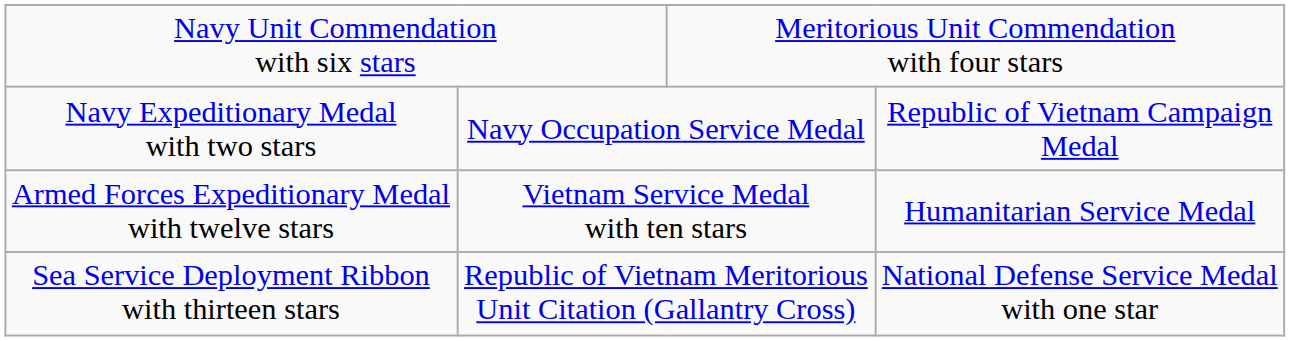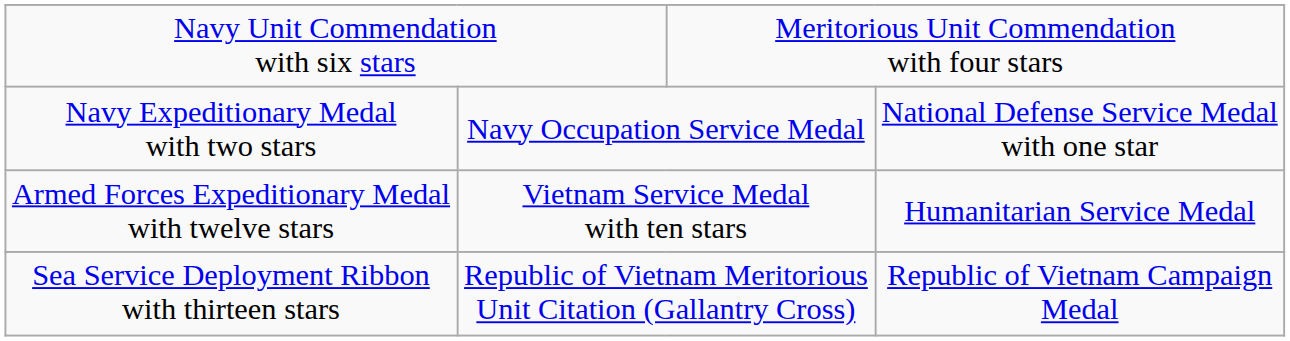Navy Expeditionary Medal with two stars | column 4: Republic of Vietnam Campaign Medal -> National Defense Service Medal with one star
Sea Service Deployment Ribbon with thirteen stars | column 4: National Defense Service Medal with one star -> Republic of Vietnam Campaign Medal
